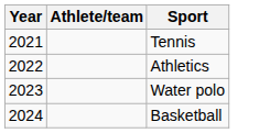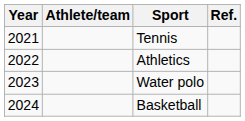+ column: Ref.
